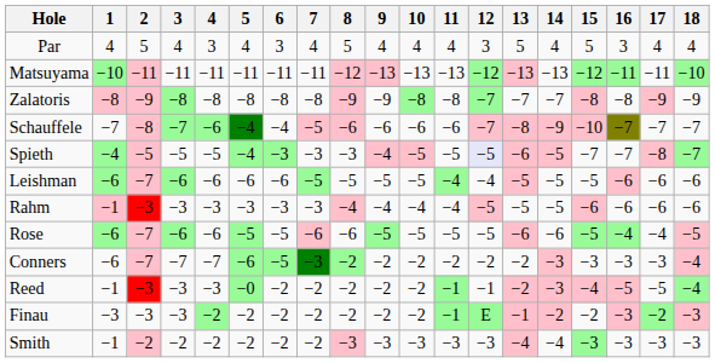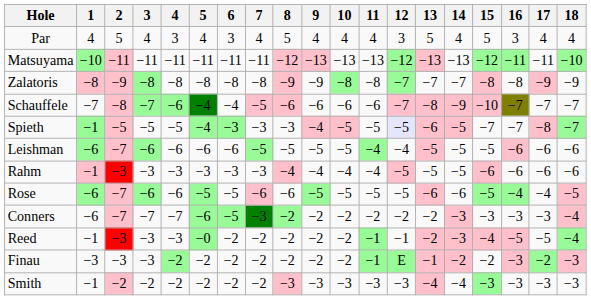Spieth | 1: −4 -> −1
